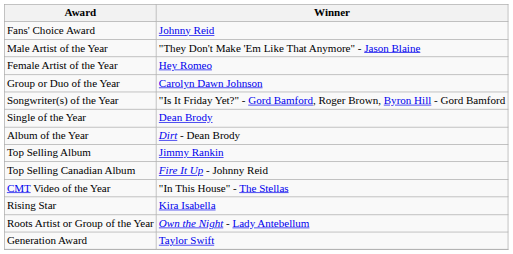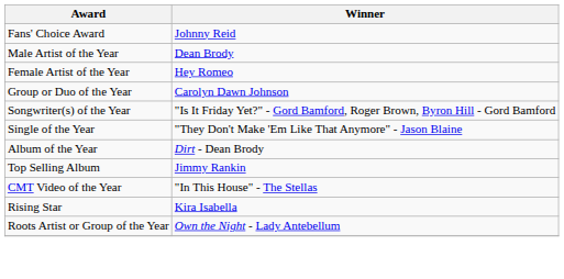Male Artist of the Year | Winner: "They Don't Make 'Em Like That Anymore" - Jason Blaine -> Dean Brody
Single of the Year | Winner: Dean Brody -> "They Don't Make 'Em Like That Anymore" - Jason Blaine
- row: Top Selling Canadian Album | Fire It Up - Johnny Reid
- row: Generation Award | Taylor Swift
